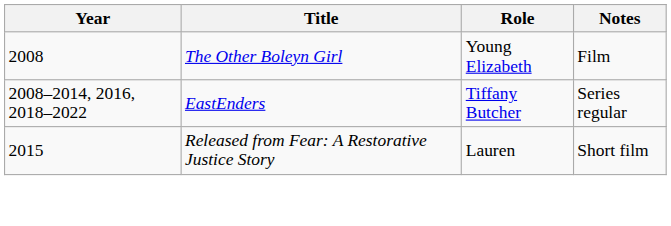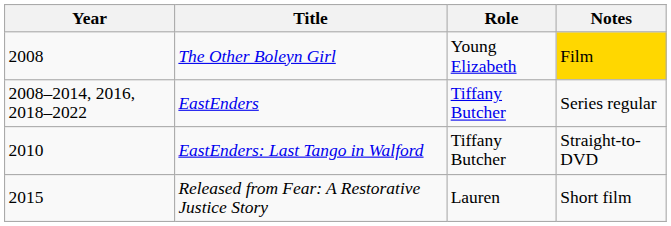The Other Boleyn Girl | Notes: no background -> gold background
+ row: 2010 | EastEnders: Last Tango in Walford | Tiffany Butcher | Straight-to-DVD
